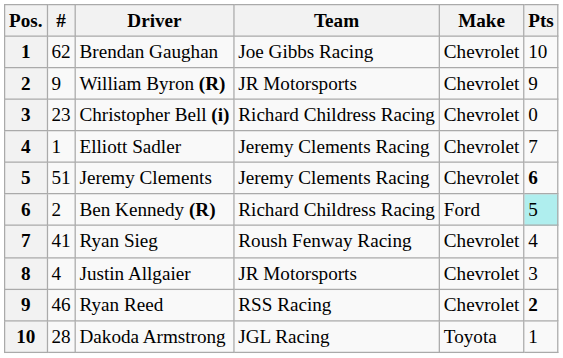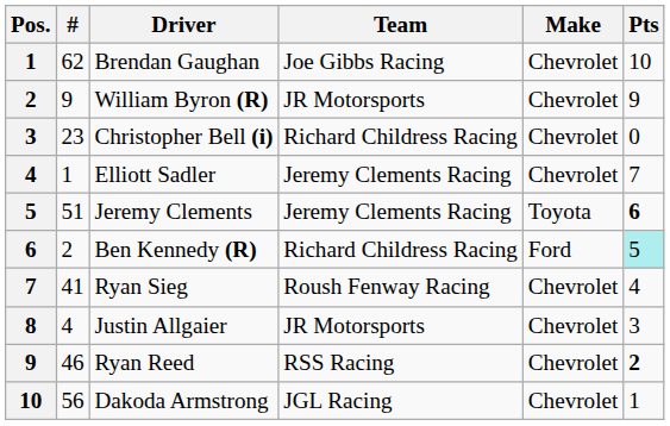Jeremy Clements | Make: Chevrolet -> Toyota
Dakoda Armstrong | #: 28 -> 56
Dakoda Armstrong | Make: Toyota -> Chevrolet
